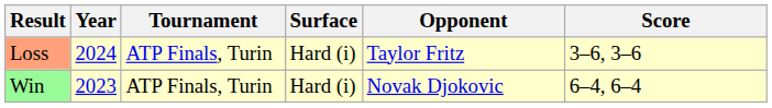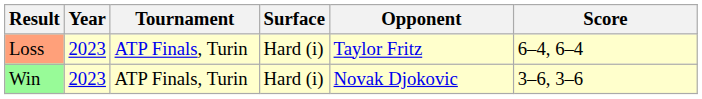Loss | Year: 2024 -> 2023
Loss | Score: 3–6, 3–6 -> 6–4, 6–4
Win | Score: 6–4, 6–4 -> 3–6, 3–6
